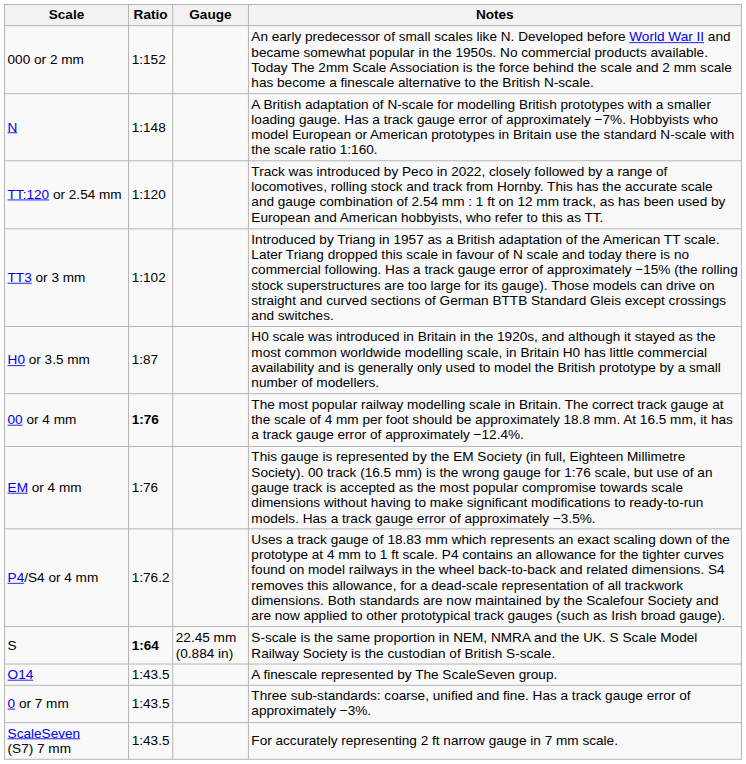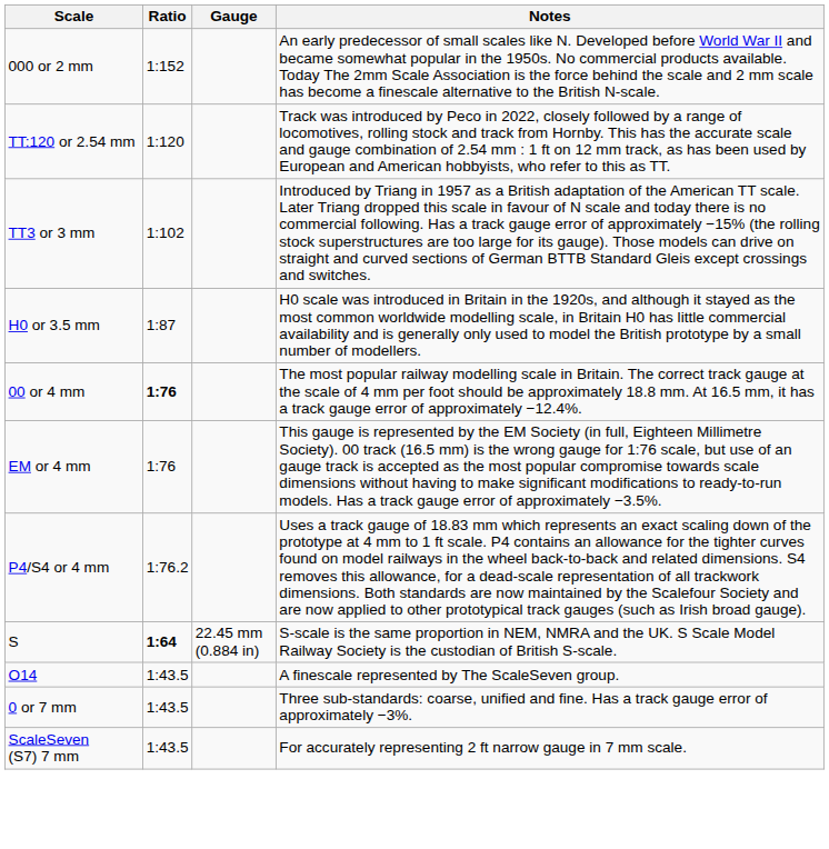- row: N | 1:148 | A British adaptation of N-scale for modelling British prototypes with a smaller loading gauge. Has a track gauge error of approximately −7%. Hobbyists who model European or American prototypes in Britain use the standard N-scale with the scale ratio 1:160.
